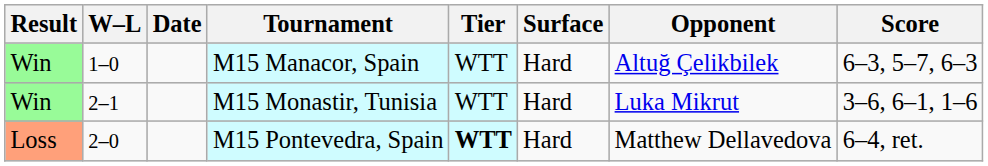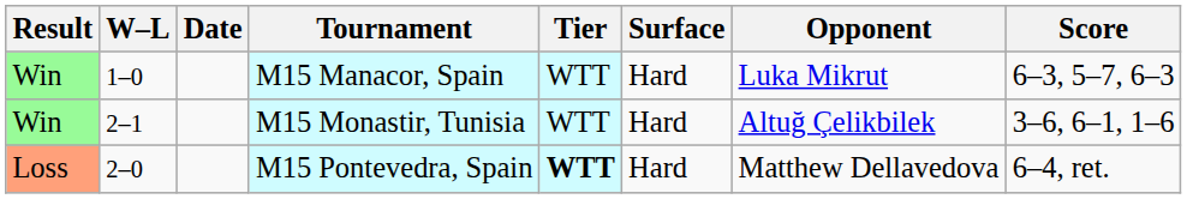M15 Manacor, Spain | Opponent: Altuğ Çelikbilek -> Luka Mikrut
M15 Monastir, Tunisia | Opponent: Luka Mikrut -> Altuğ Çelikbilek
